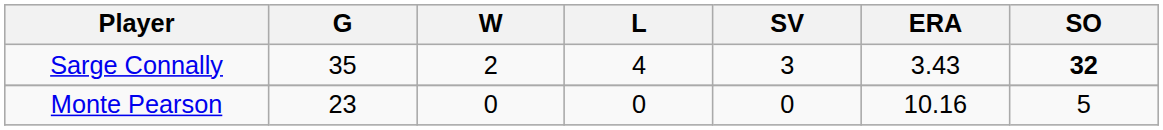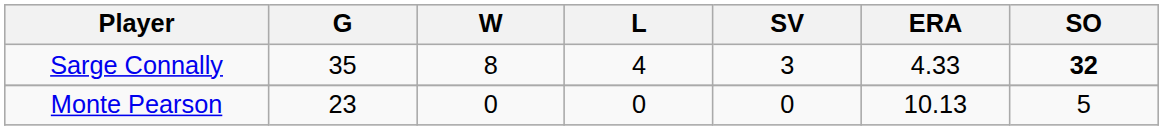Sarge Connally | W: 2 -> 8
Sarge Connally | ERA: 3.43 -> 4.33
Monte Pearson | ERA: 10.16 -> 10.13
